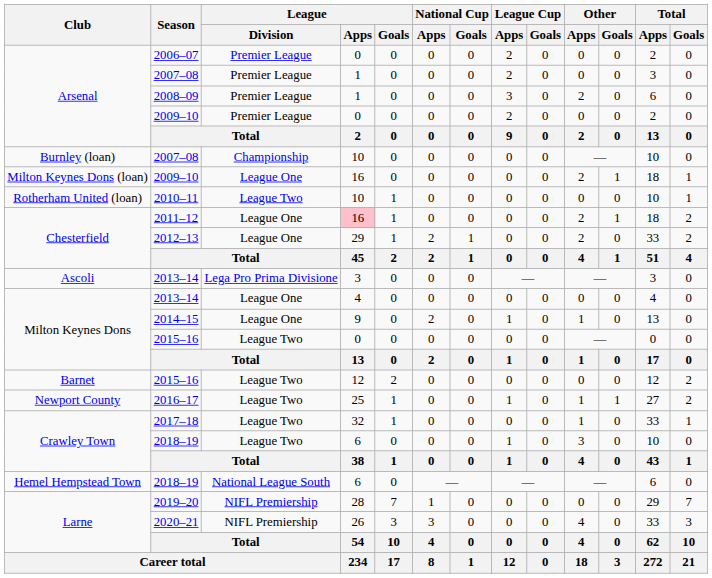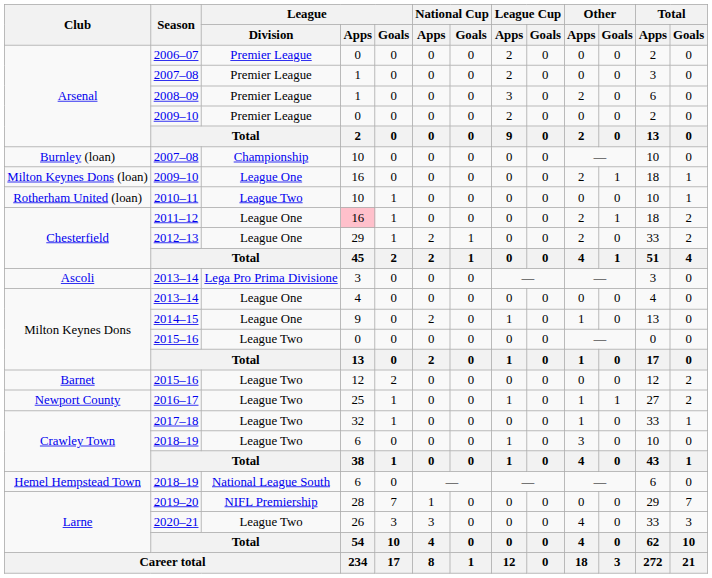2020–21 | League / Division: NIFL Premiership -> League Two
